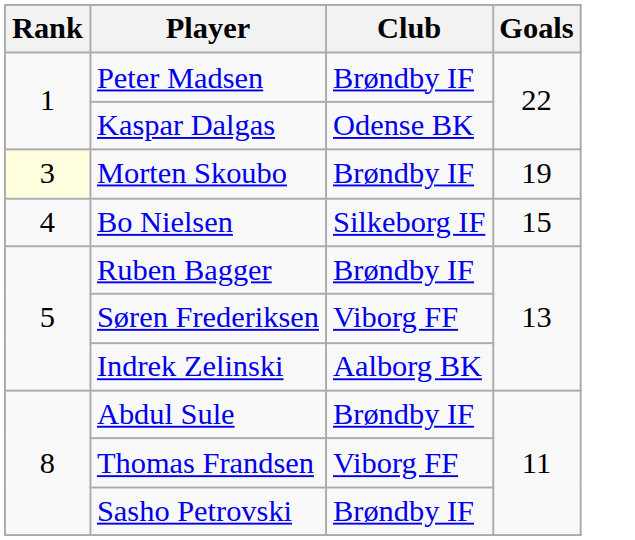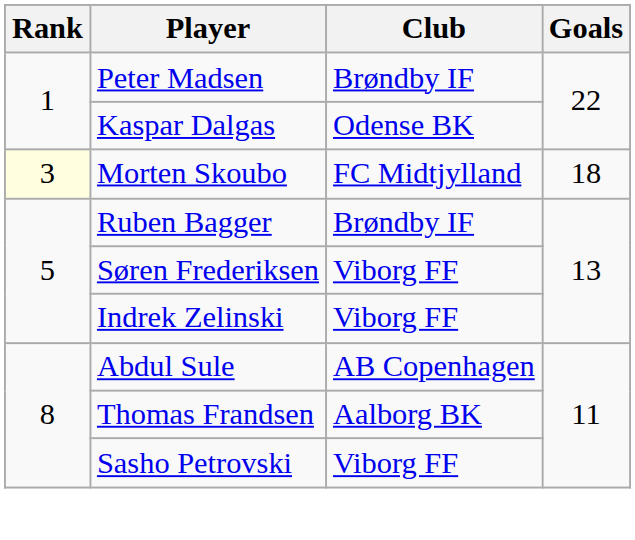Morten Skoubo | Club: Brøndby IF -> FC Midtjylland
Morten Skoubo | Goals: 19 -> 18
- row: 4 | Bo Nielsen | Silkeborg IF | 15
Indrek Zelinski | Club: Aalborg BK -> Viborg FF
Abdul Sule | Club: Brøndby IF -> AB Copenhagen
Thomas Frandsen | Club: Viborg FF -> Aalborg BK
Sasho Petrovski | Club: Brøndby IF -> Viborg FF
